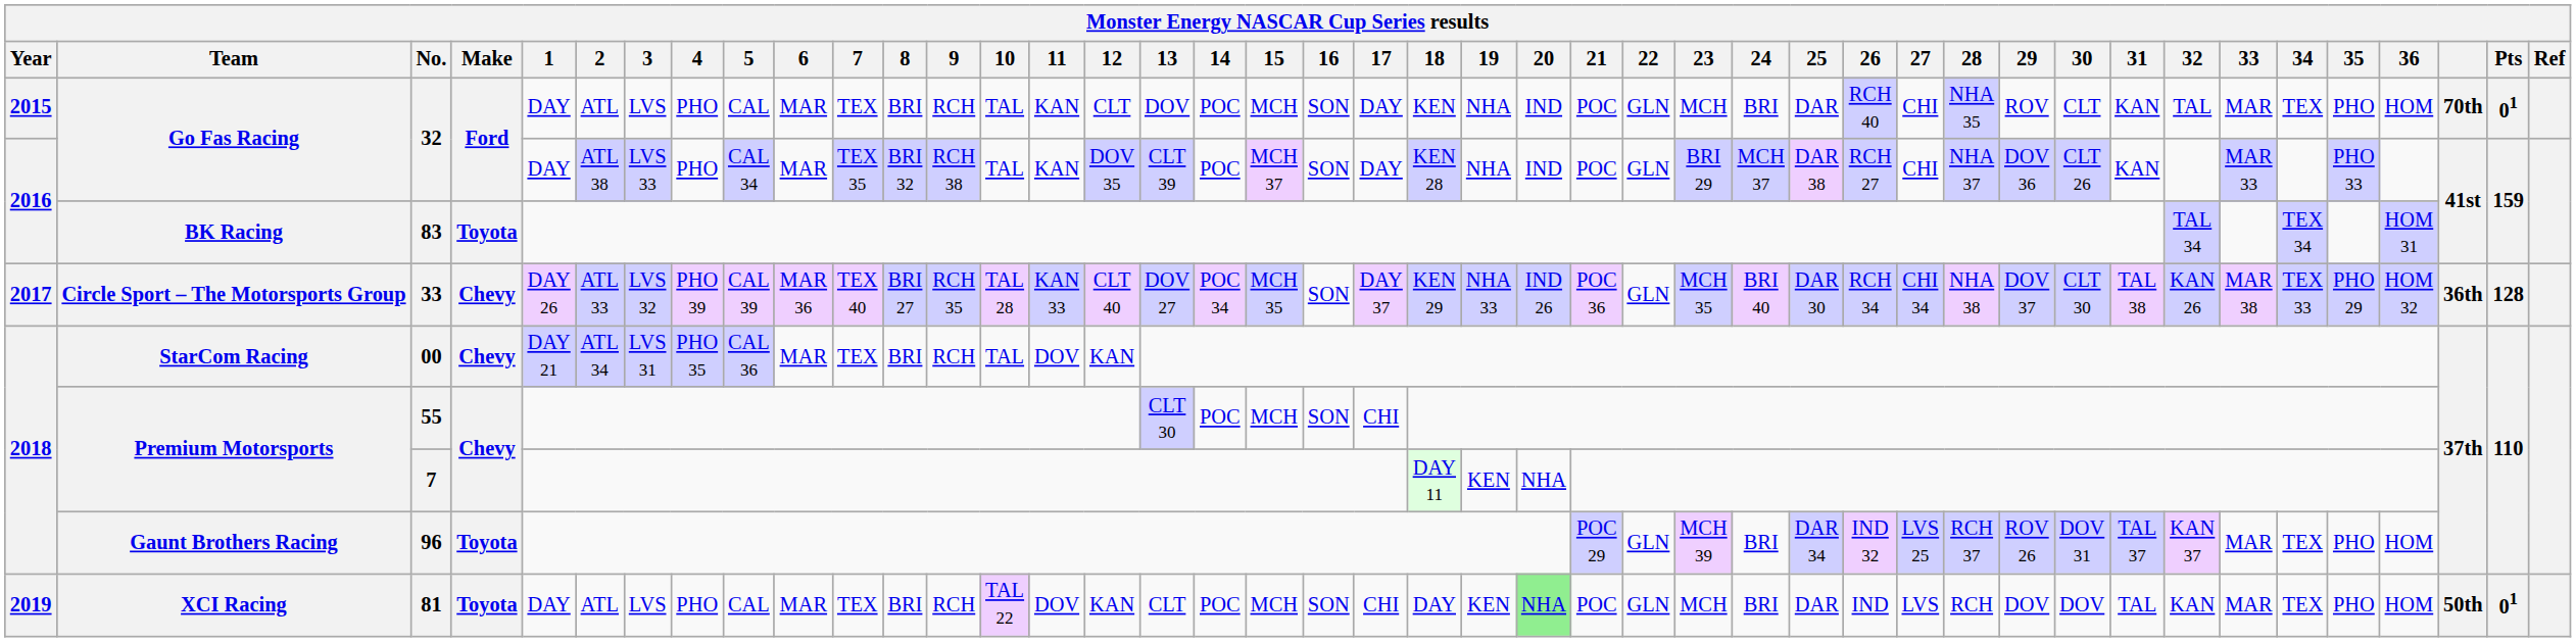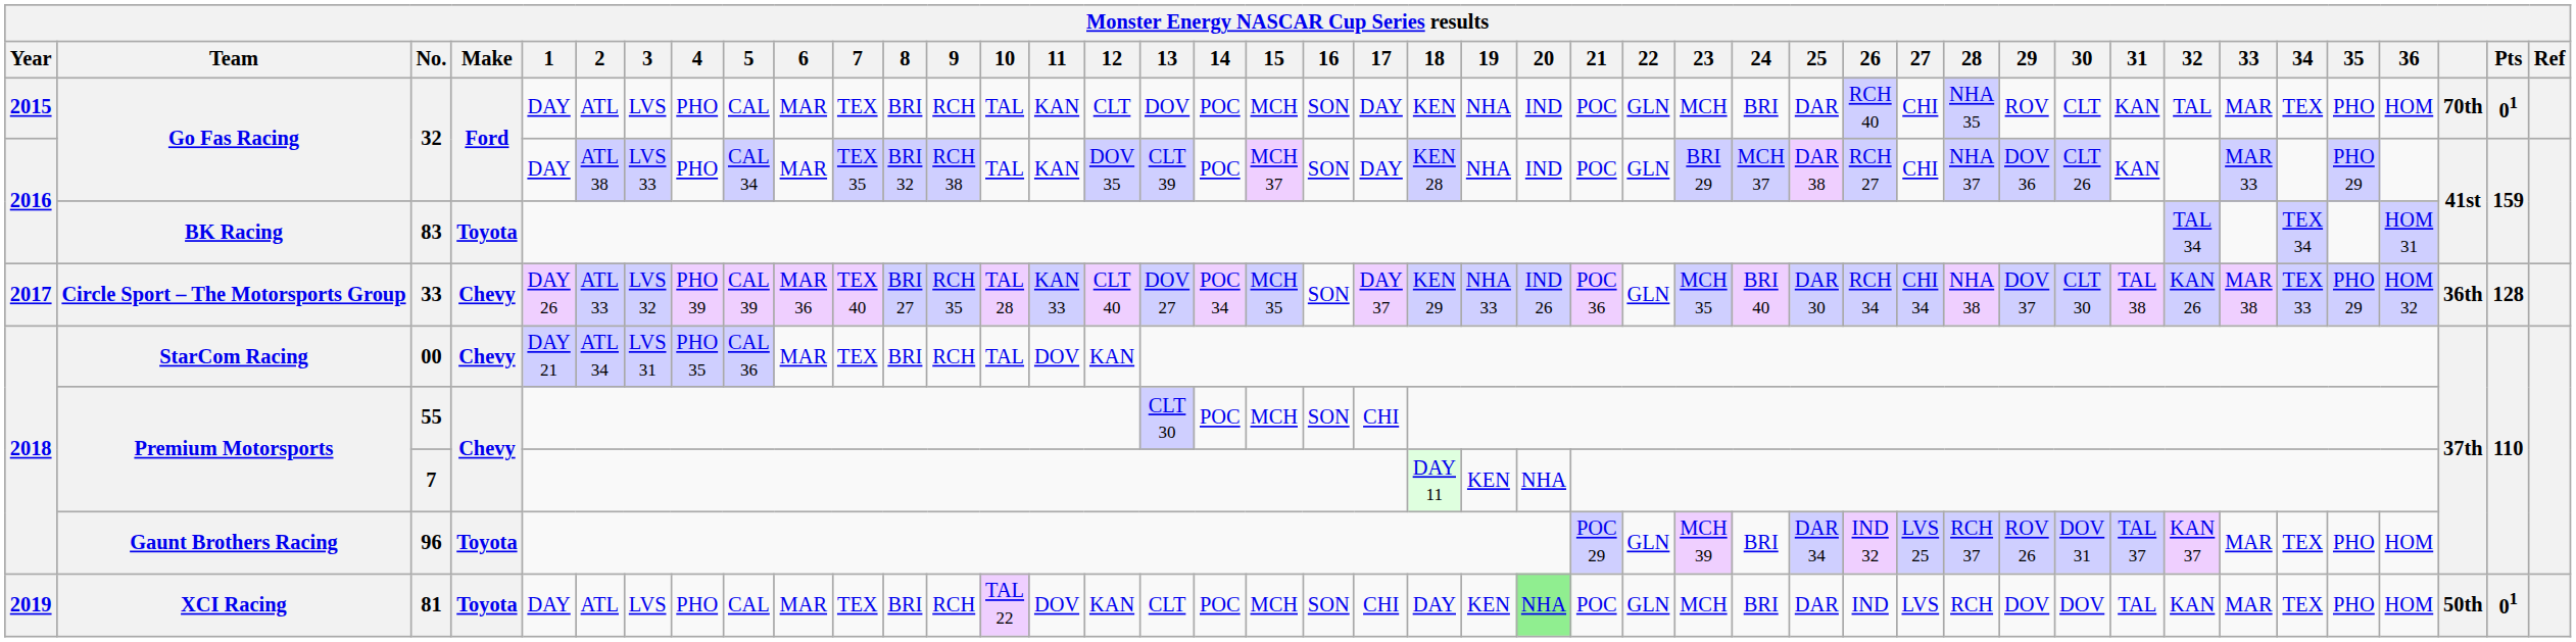2016 / 32 | 35: PHO 33 -> PHO 29
